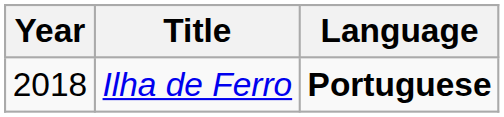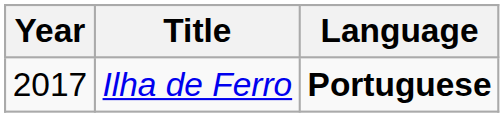Ilha de Ferro | Year: 2018 -> 2017
